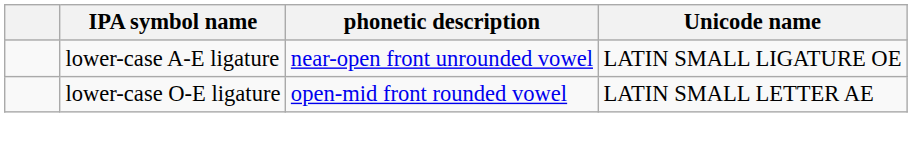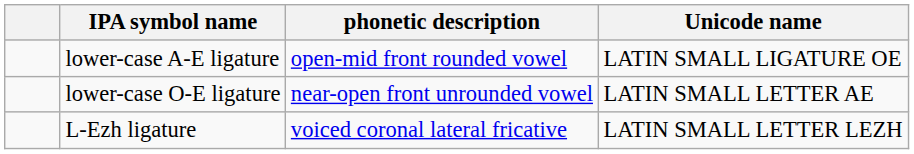lower-case A-E ligature | phonetic description: near-open front unrounded vowel -> open-mid front rounded vowel
lower-case O-E ligature | phonetic description: open-mid front rounded vowel -> near-open front unrounded vowel
+ row: L-Ezh ligature | voiced coronal lateral fricative | LATIN SMALL LETTER LEZH
